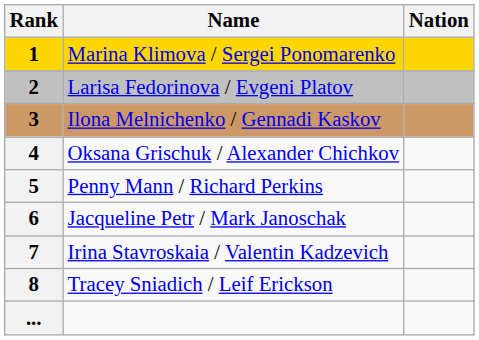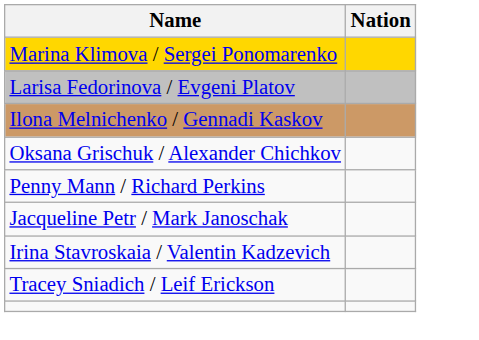- column: Rank | 1 | 2 | 3 | 4 | 5 | 6 | 7 | 8 | ...
